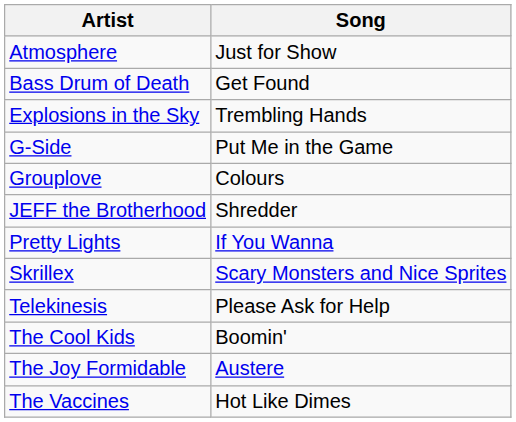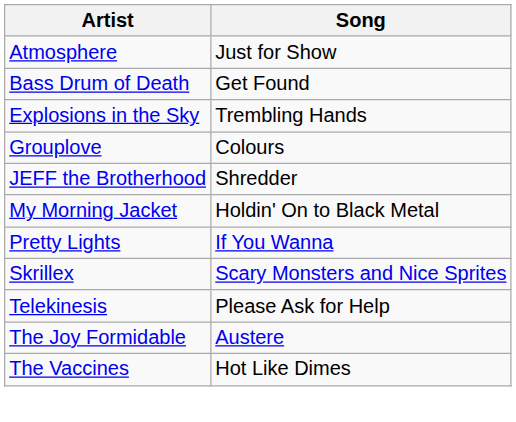- row: G-Side | Put Me in the Game
+ row: My Morning Jacket | Holdin' On to Black Metal
- row: The Cool Kids | Boomin'
